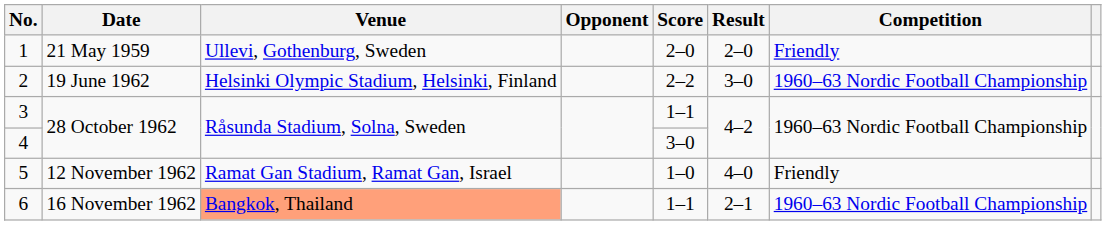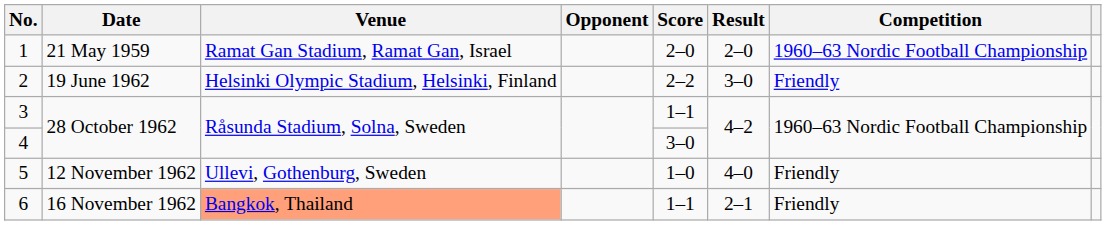1 | Venue: Ullevi, Gothenburg, Sweden -> Ramat Gan Stadium, Ramat Gan, Israel
1 | Competition: Friendly -> 1960–63 Nordic Football Championship
2 | Competition: 1960–63 Nordic Football Championship -> Friendly
5 | Venue: Ramat Gan Stadium, Ramat Gan, Israel -> Ullevi, Gothenburg, Sweden
6 | Competition: 1960–63 Nordic Football Championship -> Friendly
